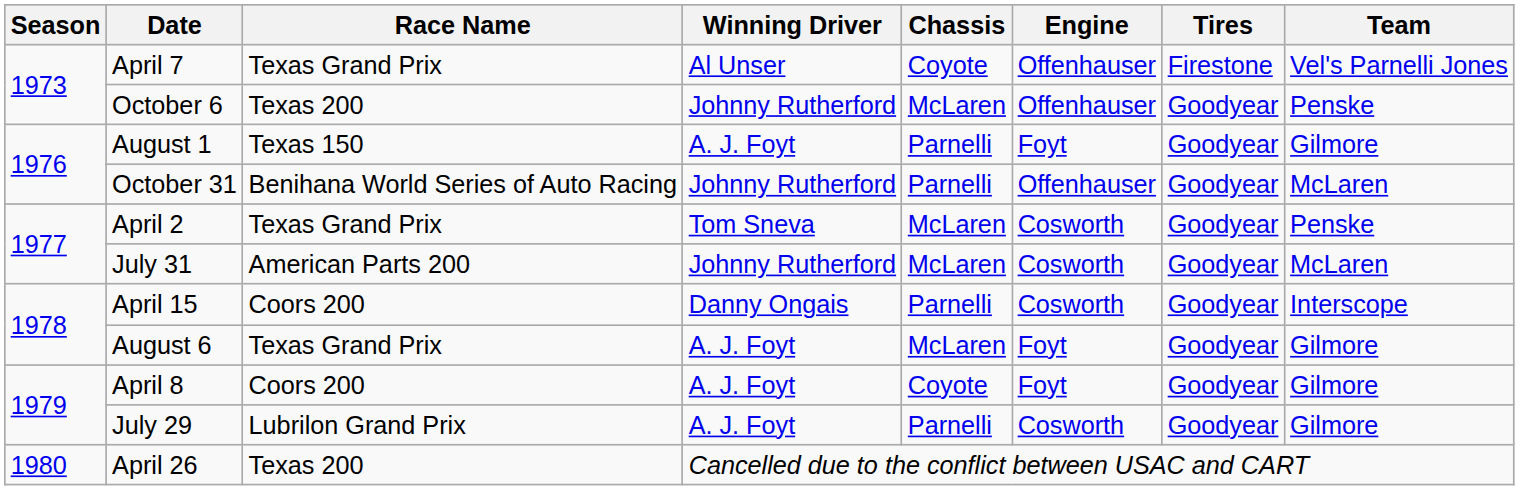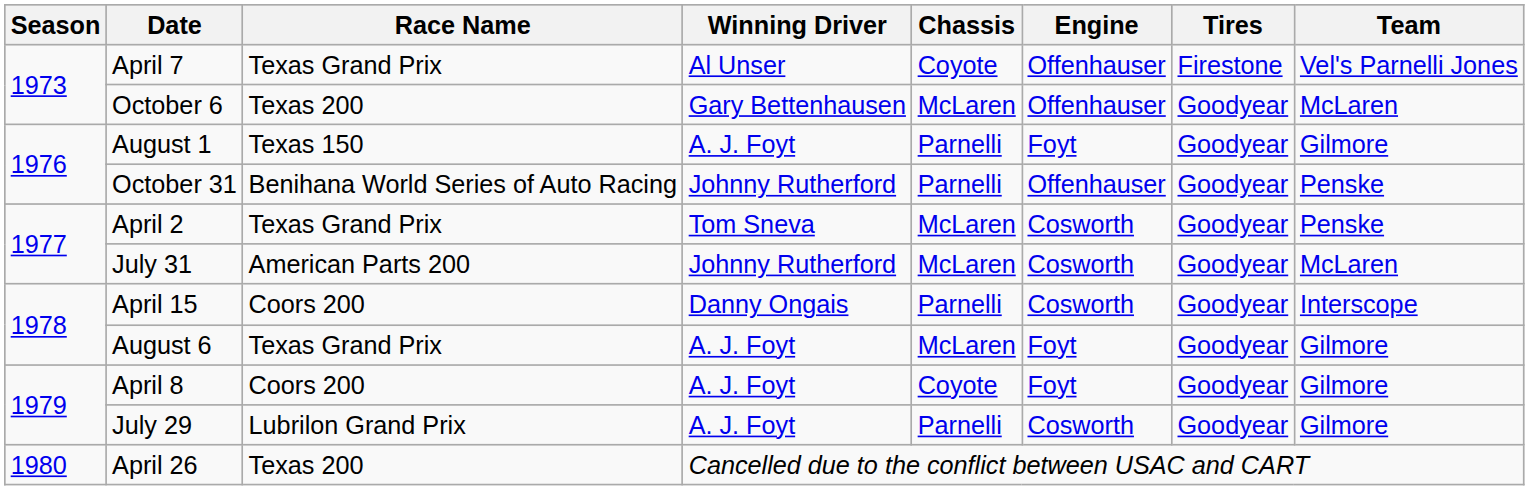October 6 | Winning Driver: Johnny Rutherford -> Gary Bettenhausen
October 6 | Team: Penske -> McLaren
October 31 | Team: McLaren -> Penske
